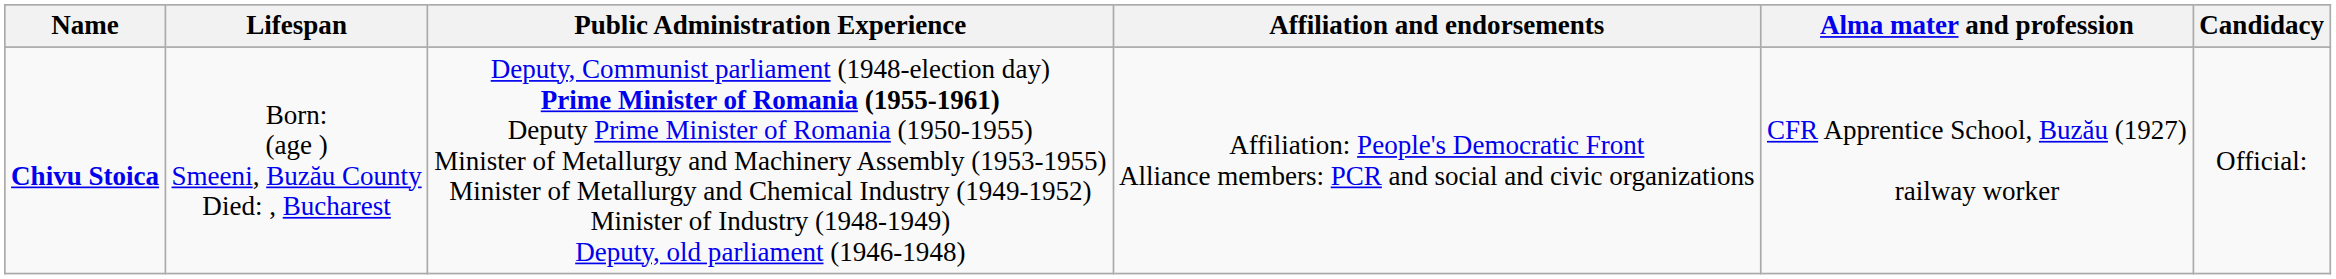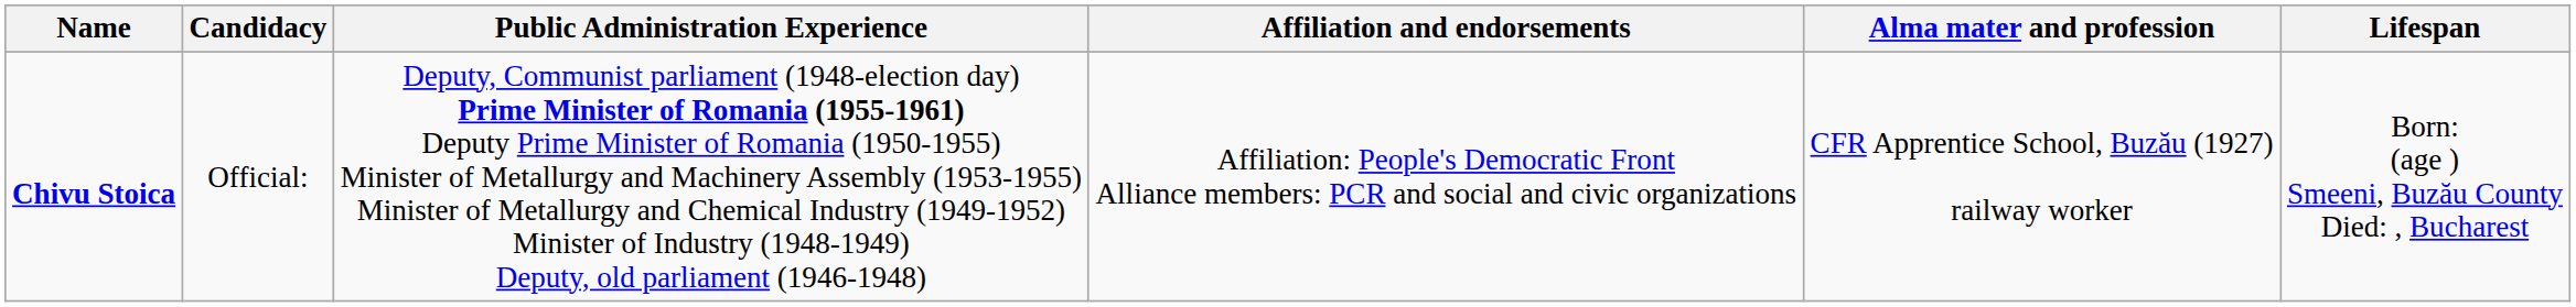columns swapped: Lifespan <-> Candidacy
